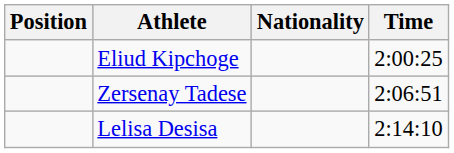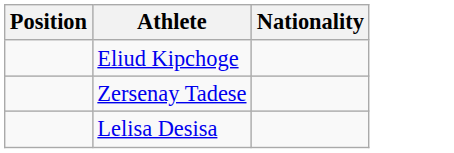- column: Time | 2:00:25 | 2:06:51 | 2:14:10
